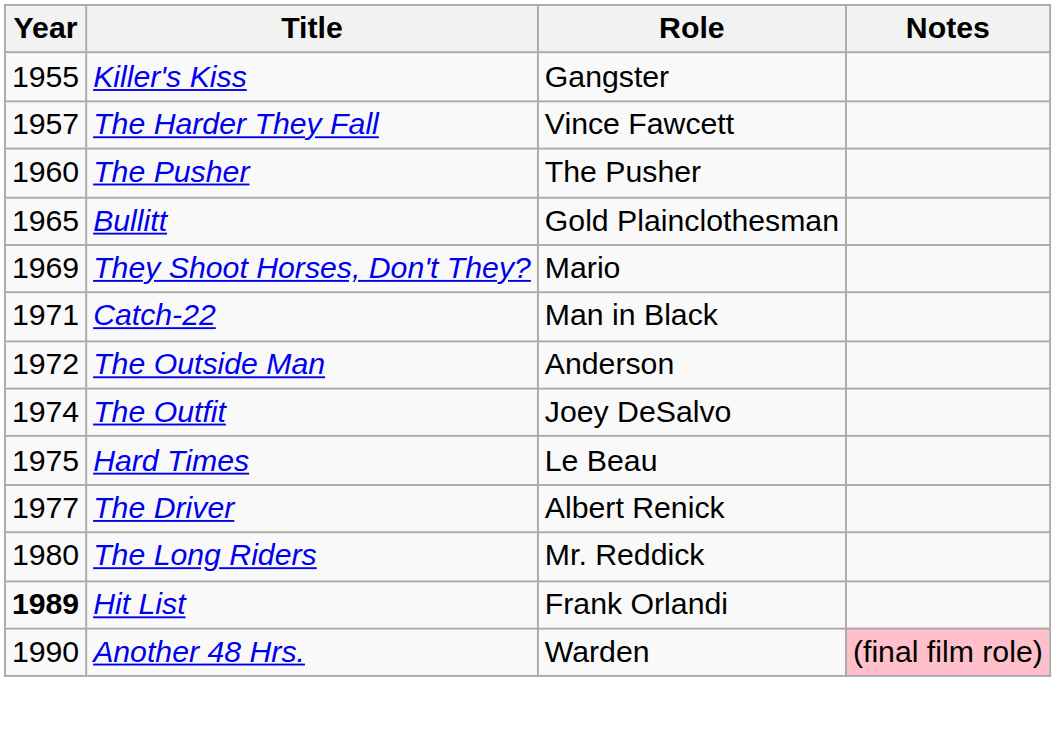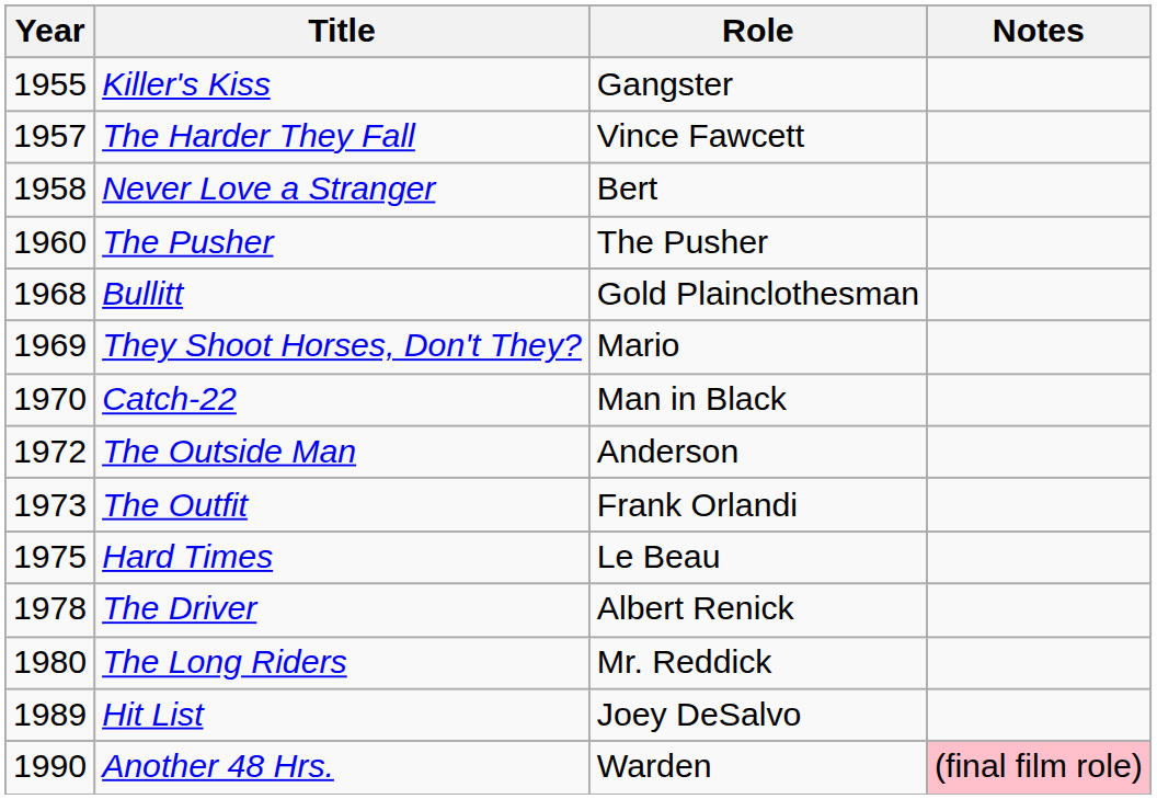+ row: 1958 | Never Love a Stranger | Bert
Bullitt | Year: 1965 -> 1968
Catch-22 | Year: 1971 -> 1970
The Outfit | Year: 1974 -> 1973
The Outfit | Role: Joey DeSalvo -> Frank Orlandi
The Driver | Year: 1977 -> 1978
Hit List | Year: bold -> normal
Hit List | Role: Frank Orlandi -> Joey DeSalvo
